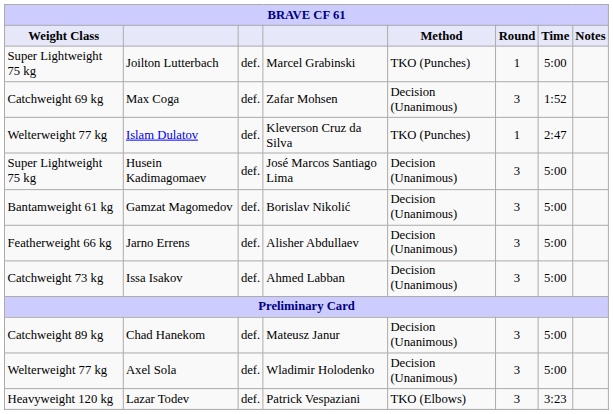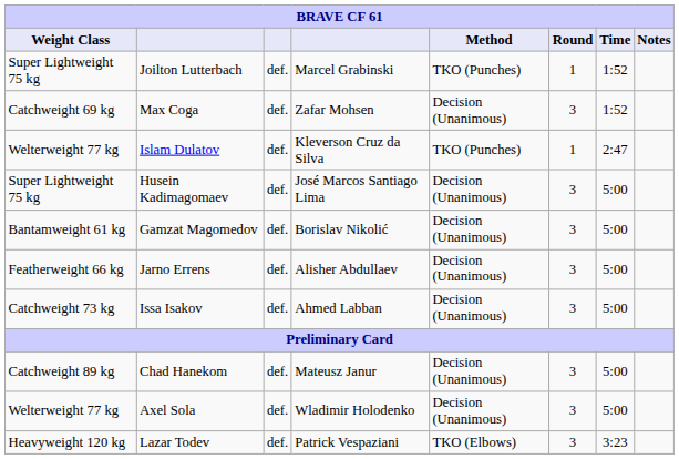Joilton Lutterbach | Time: 5:00 -> 1:52
